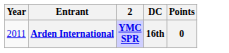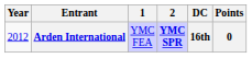+ column: 1 | YMC FEA
Arden International | Year: 2011 -> 2012
